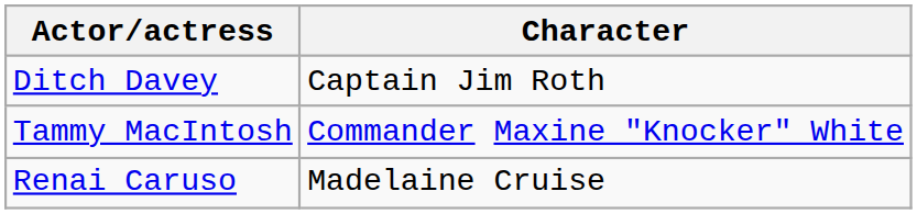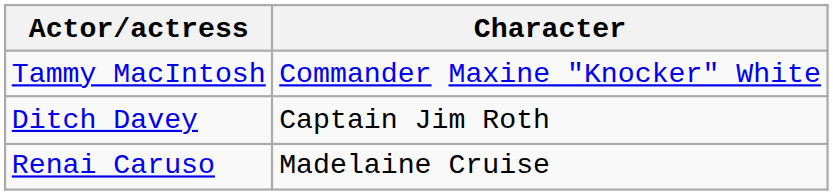rows swapped: Tammy MacIntosh <-> Ditch Davey
